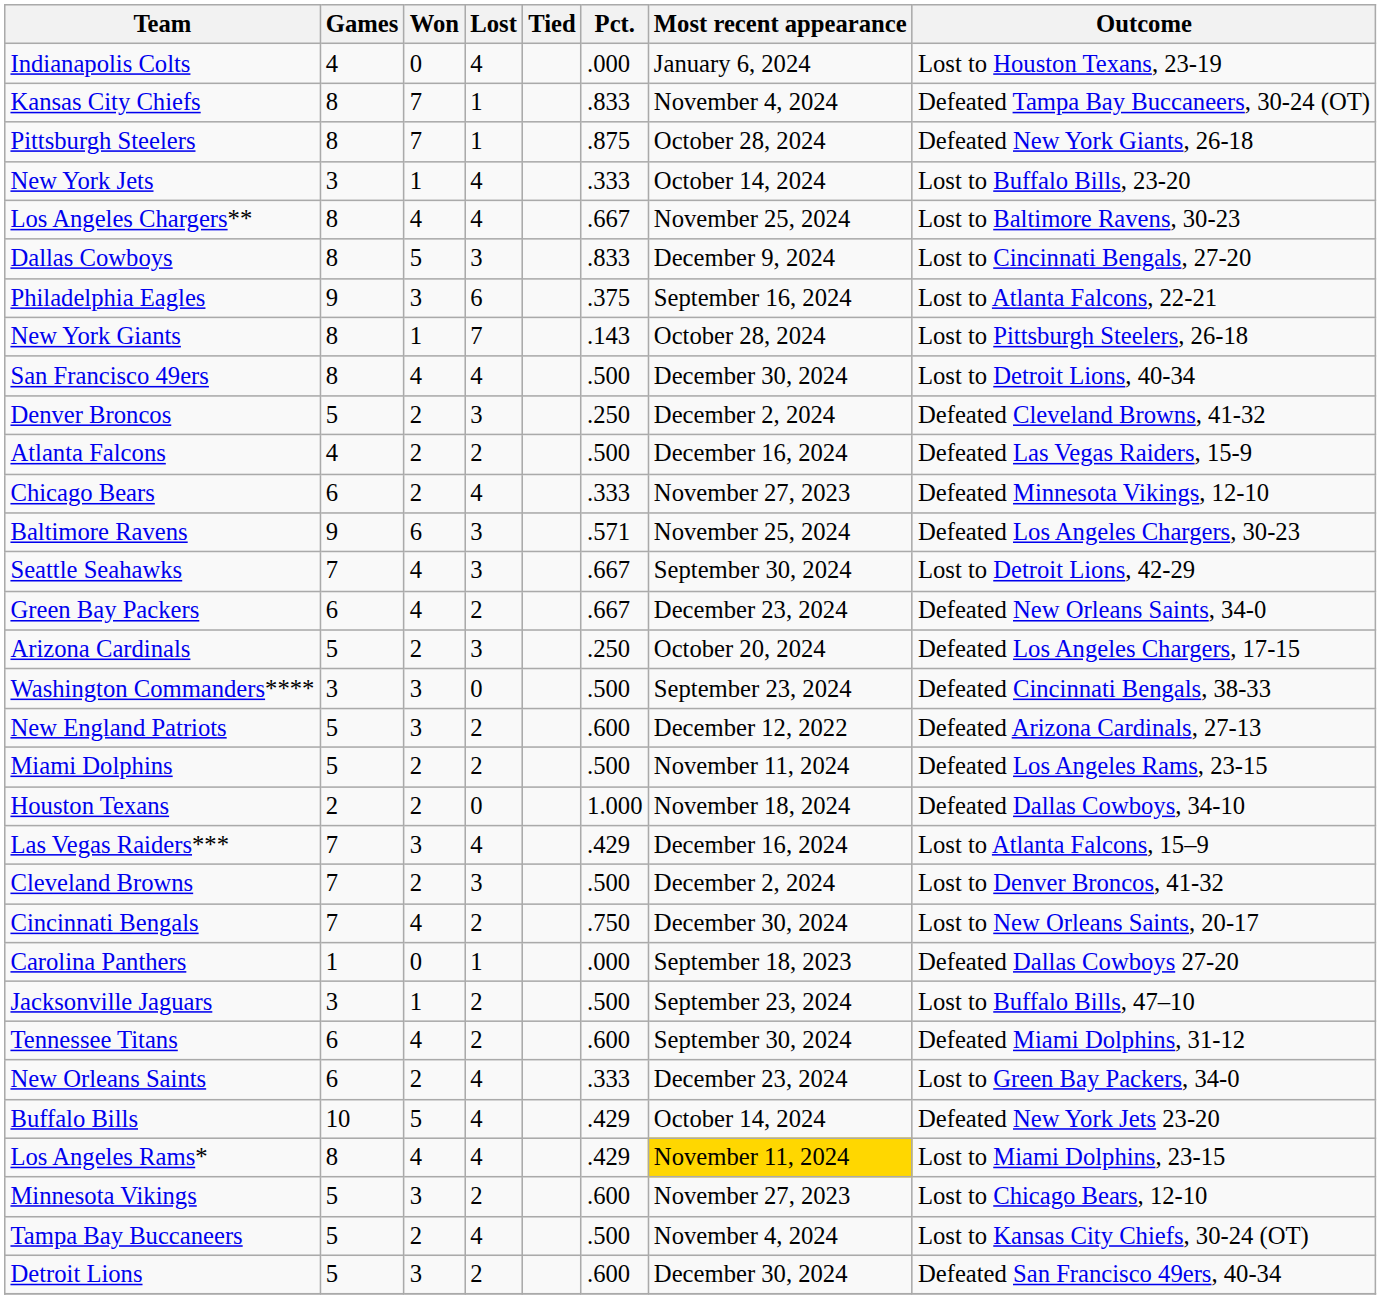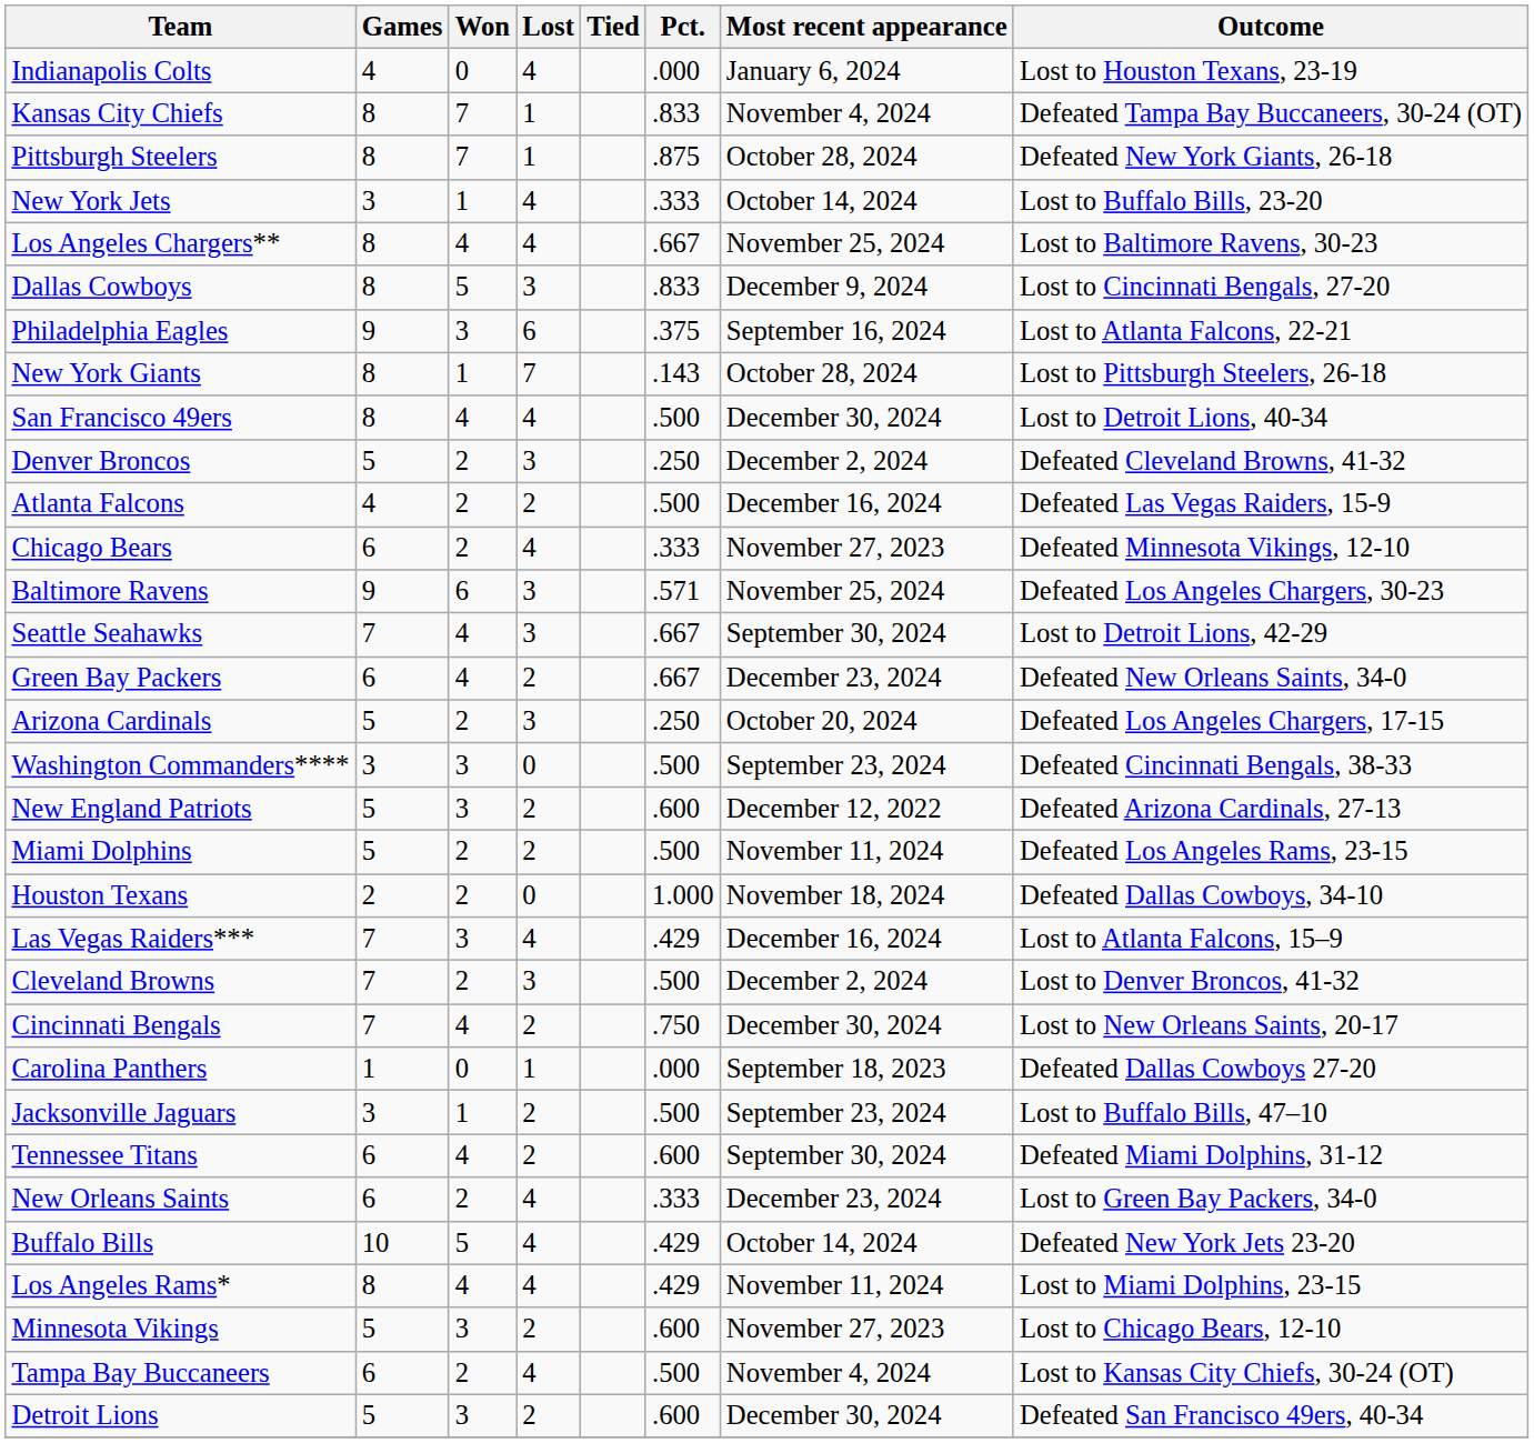Los Angeles Rams* | Most recent appearance: gold background -> no background
Tampa Bay Buccaneers | Games: 5 -> 6
